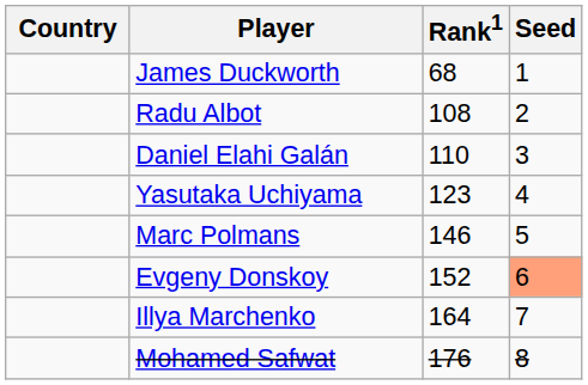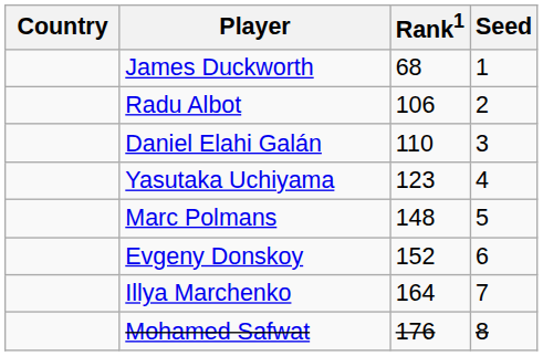Radu Albot | Rank1: 108 -> 106
Marc Polmans | Rank1: 146 -> 148
Evgeny Donskoy | Seed: lightsalmon background -> no background
